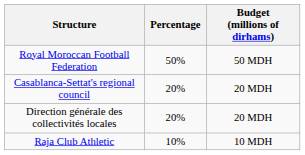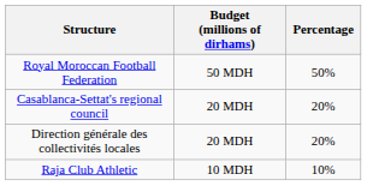columns swapped: Budget (millions of dirhams) <-> Percentage
